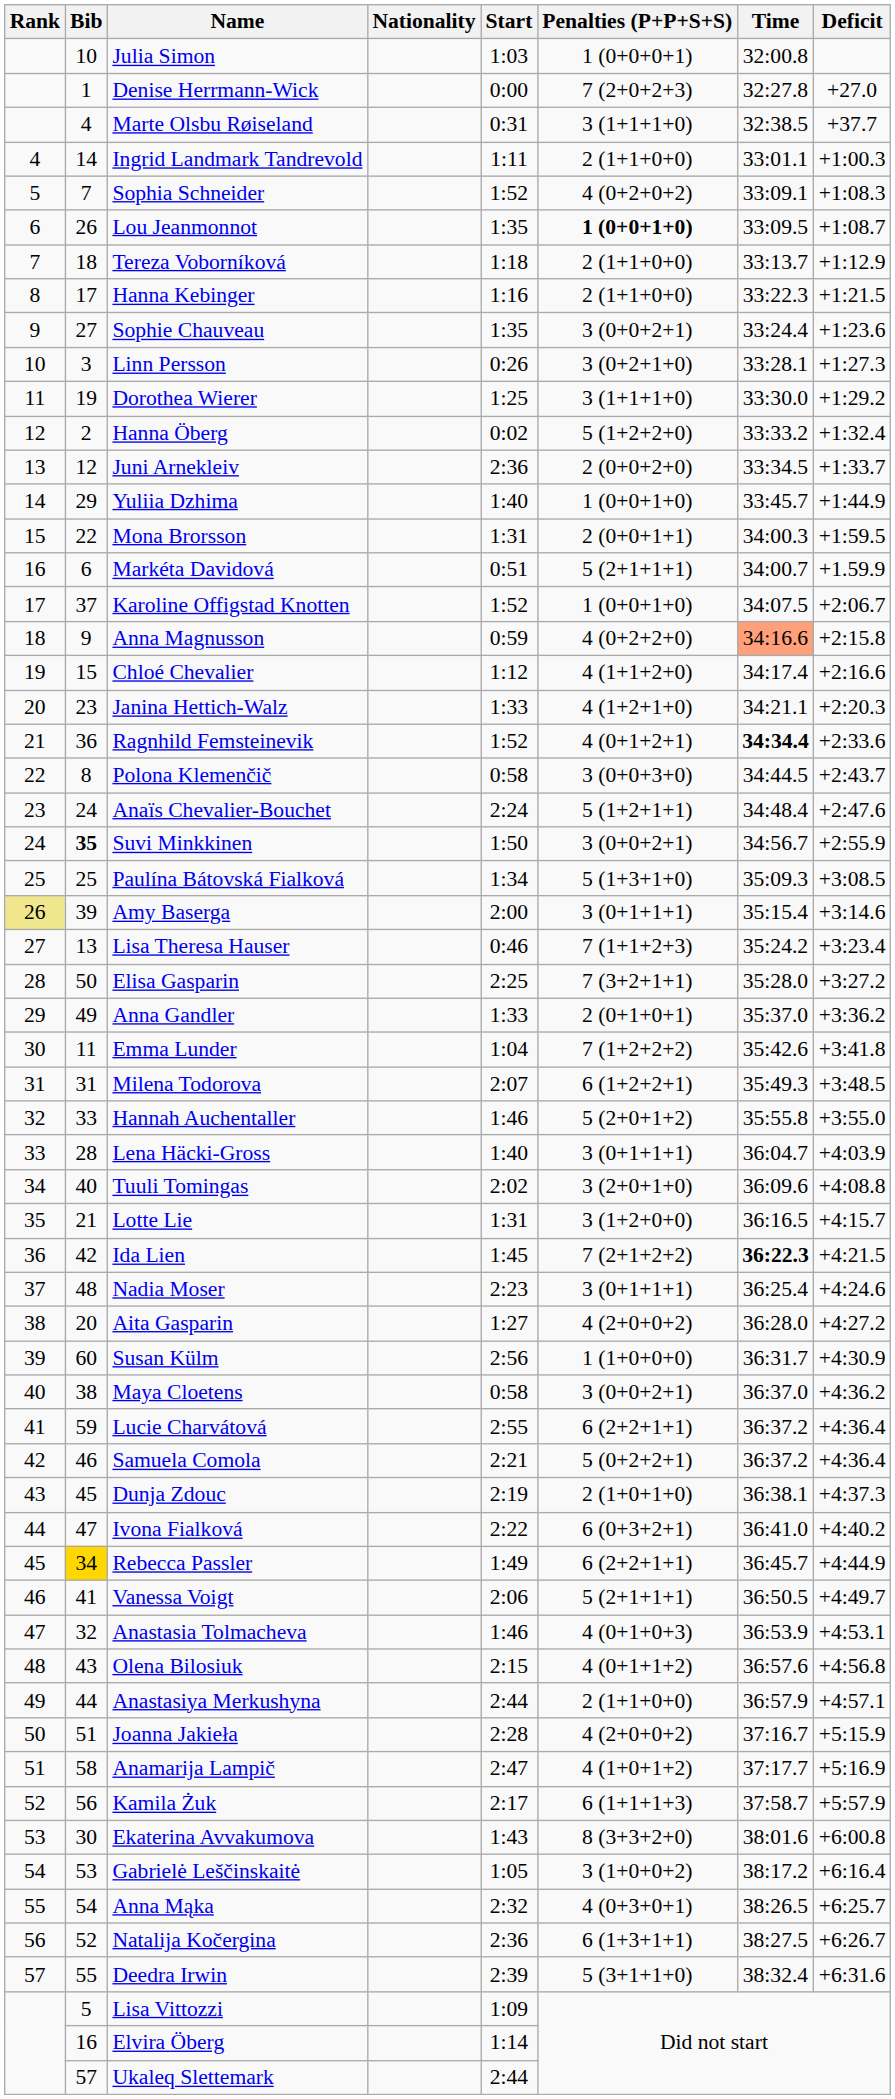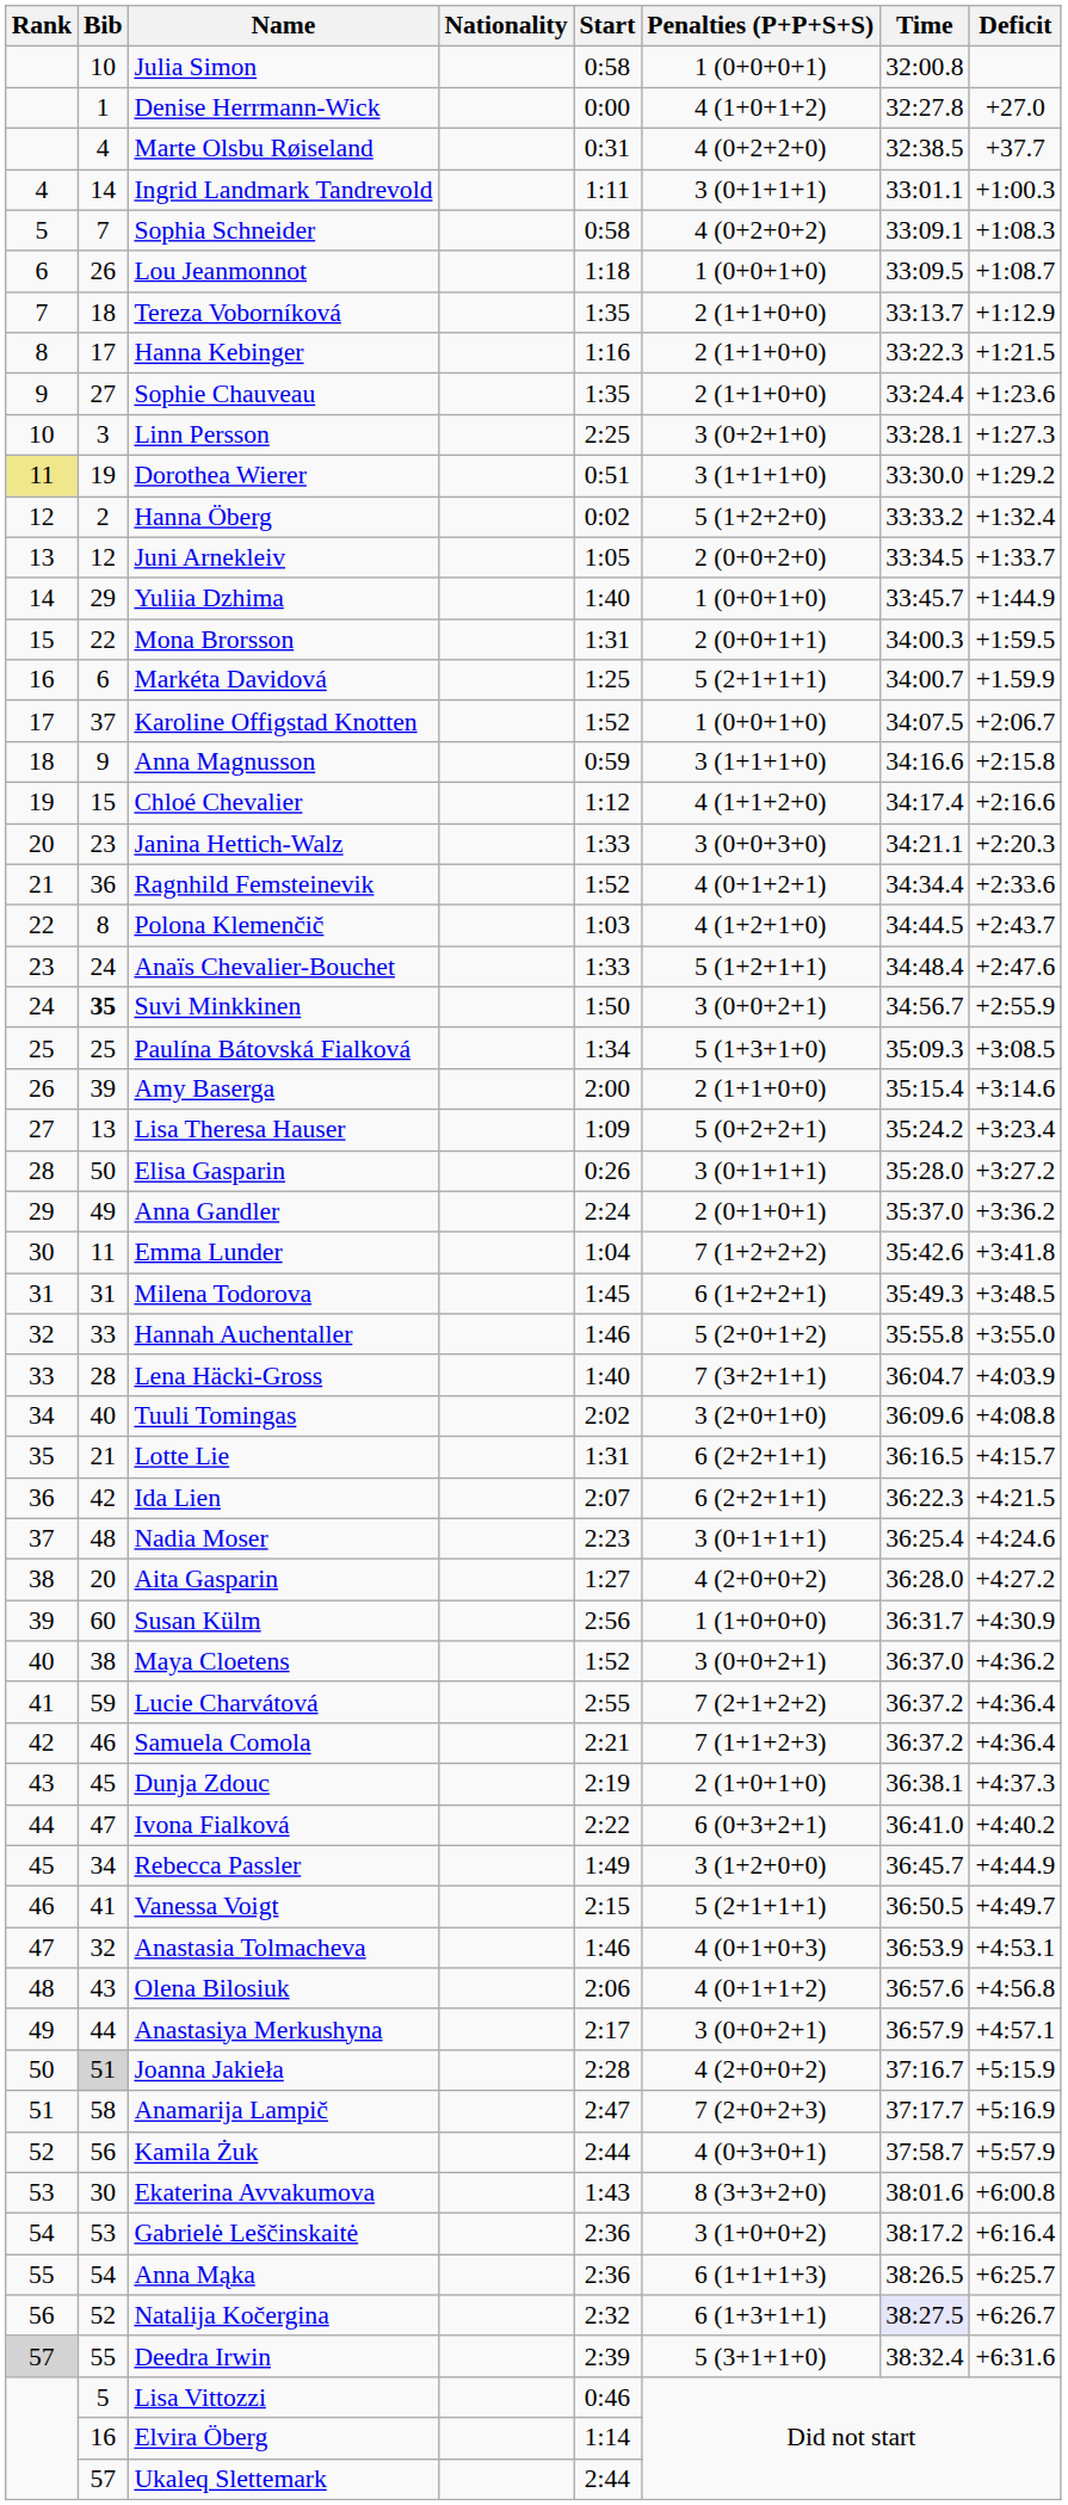Julia Simon | Start: 1:03 -> 0:58
Denise Herrmann-Wick | Penalties (P+P+S+S): 7 (2+0+2+3) -> 4 (1+0+1+2)
Marte Olsbu Røiseland | Penalties (P+P+S+S): 3 (1+1+1+0) -> 4 (0+2+2+0)
Ingrid Landmark Tandrevold | Penalties (P+P+S+S): 2 (1+1+0+0) -> 3 (0+1+1+1)
Sophia Schneider | Start: 1:52 -> 0:58
Lou Jeanmonnot | Start: 1:35 -> 1:18
Lou Jeanmonnot | Penalties (P+P+S+S): bold -> normal
Tereza Voborníková | Start: 1:18 -> 1:35
Sophie Chauveau | Penalties (P+P+S+S): 3 (0+0+2+1) -> 2 (1+1+0+0)
Linn Persson | Start: 0:26 -> 2:25
Dorothea Wierer | Rank: no background -> khaki background
Dorothea Wierer | Start: 1:25 -> 0:51
Juni Arnekleiv | Start: 2:36 -> 1:05
Markéta Davidová | Start: 0:51 -> 1:25
Anna Magnusson | Penalties (P+P+S+S): 4 (0+2+2+0) -> 3 (1+1+1+0)
Anna Magnusson | Time: lightsalmon background -> no background
Janina Hettich-Walz | Penalties (P+P+S+S): 4 (1+2+1+0) -> 3 (0+0+3+0)
Ragnhild Femsteinevik | Time: bold -> normal
Polona Klemenčič | Start: 0:58 -> 1:03
Polona Klemenčič | Penalties (P+P+S+S): 3 (0+0+3+0) -> 4 (1+2+1+0)
Anaïs Chevalier-Bouchet | Start: 2:24 -> 1:33
Amy Baserga | Rank: khaki background -> no background
Amy Baserga | Penalties (P+P+S+S): 3 (0+1+1+1) -> 2 (1+1+0+0)
Lisa Theresa Hauser | Start: 0:46 -> 1:09
Lisa Theresa Hauser | Penalties (P+P+S+S): 7 (1+1+2+3) -> 5 (0+2+2+1)
Elisa Gasparin | Start: 2:25 -> 0:26
Elisa Gasparin | Penalties (P+P+S+S): 7 (3+2+1+1) -> 3 (0+1+1+1)
Anna Gandler | Start: 1:33 -> 2:24
Milena Todorova | Start: 2:07 -> 1:45
Lena Häcki-Gross | Penalties (P+P+S+S): 3 (0+1+1+1) -> 7 (3+2+1+1)
Lotte Lie | Penalties (P+P+S+S): 3 (1+2+0+0) -> 6 (2+2+1+1)
Ida Lien | Start: 1:45 -> 2:07
Ida Lien | Penalties (P+P+S+S): 7 (2+1+2+2) -> 6 (2+2+1+1)
Ida Lien | Time: bold -> normal
Maya Cloetens | Start: 0:58 -> 1:52
Lucie Charvátová | Penalties (P+P+S+S): 6 (2+2+1+1) -> 7 (2+1+2+2)
Samuela Comola | Penalties (P+P+S+S): 5 (0+2+2+1) -> 7 (1+1+2+3)
Rebecca Passler | Bib: gold background -> no background
Rebecca Passler | Penalties (P+P+S+S): 6 (2+2+1+1) -> 3 (1+2+0+0)
Vanessa Voigt | Start: 2:06 -> 2:15
Olena Bilosiuk | Start: 2:15 -> 2:06
Anastasiya Merkushyna | Start: 2:44 -> 2:17
Anastasiya Merkushyna | Penalties (P+P+S+S): 2 (1+1+0+0) -> 3 (0+0+2+1)
Joanna Jakieła | Bib: no background -> lightgrey background
Anamarija Lampič | Penalties (P+P+S+S): 4 (1+0+1+2) -> 7 (2+0+2+3)
Kamila Żuk | Start: 2:17 -> 2:44
Kamila Żuk | Penalties (P+P+S+S): 6 (1+1+1+3) -> 4 (0+3+0+1)
Gabrielė Leščinskaitė | Start: 1:05 -> 2:36
Anna Mąka | Start: 2:32 -> 2:36
Anna Mąka | Penalties (P+P+S+S): 4 (0+3+0+1) -> 6 (1+1+1+3)
Natalija Kočergina | Start: 2:36 -> 2:32
Natalija Kočergina | Time: no background -> lavender background
Deedra Irwin | Rank: no background -> lightgrey background
Lisa Vittozzi | Start: 1:09 -> 0:46
